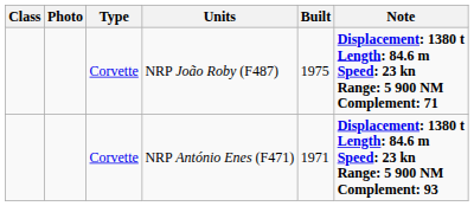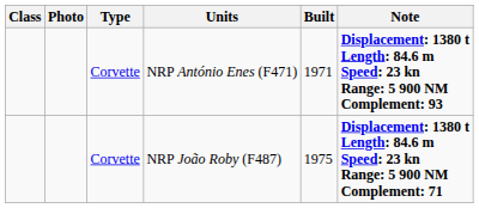rows swapped: NRP António Enes (F471) <-> NRP João Roby (F487)
